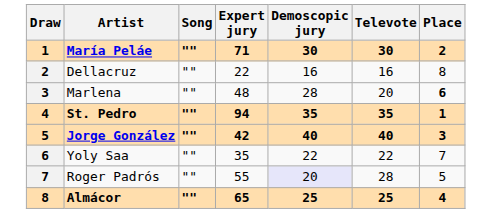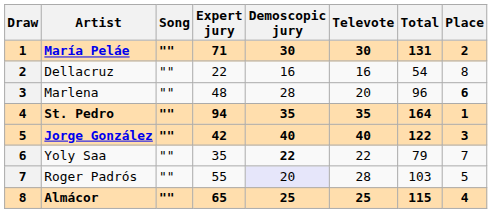+ column: Total | 131 | 54 | 96 | 164 | 122 | 79 | 103 | 115
Yoly Saa | Demoscopic jury: normal -> bold
